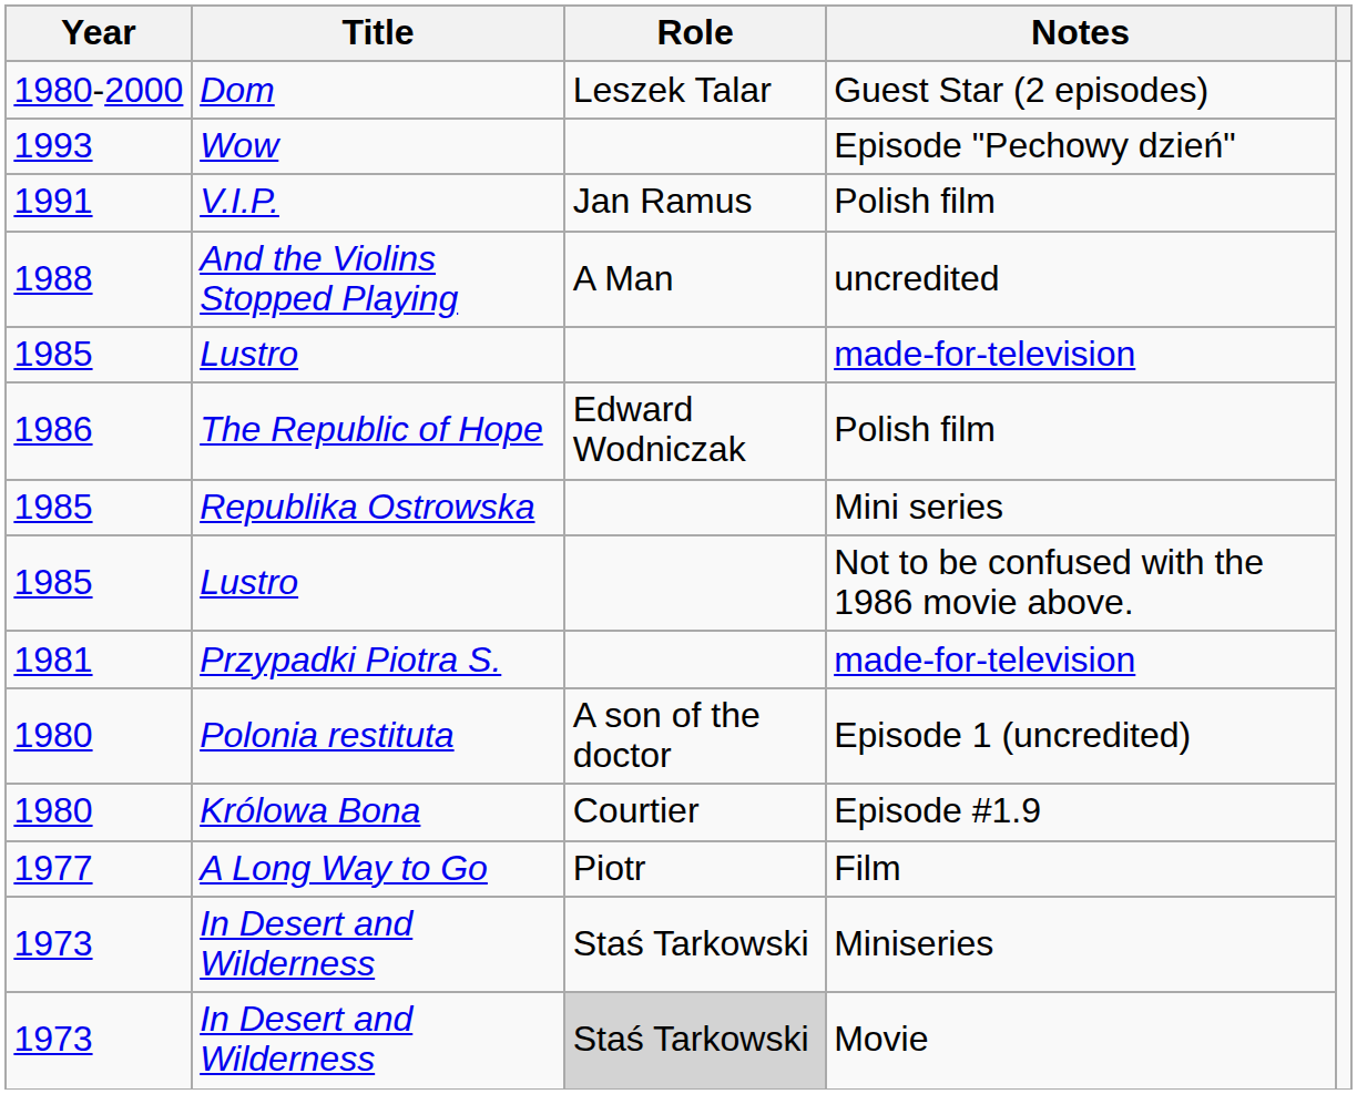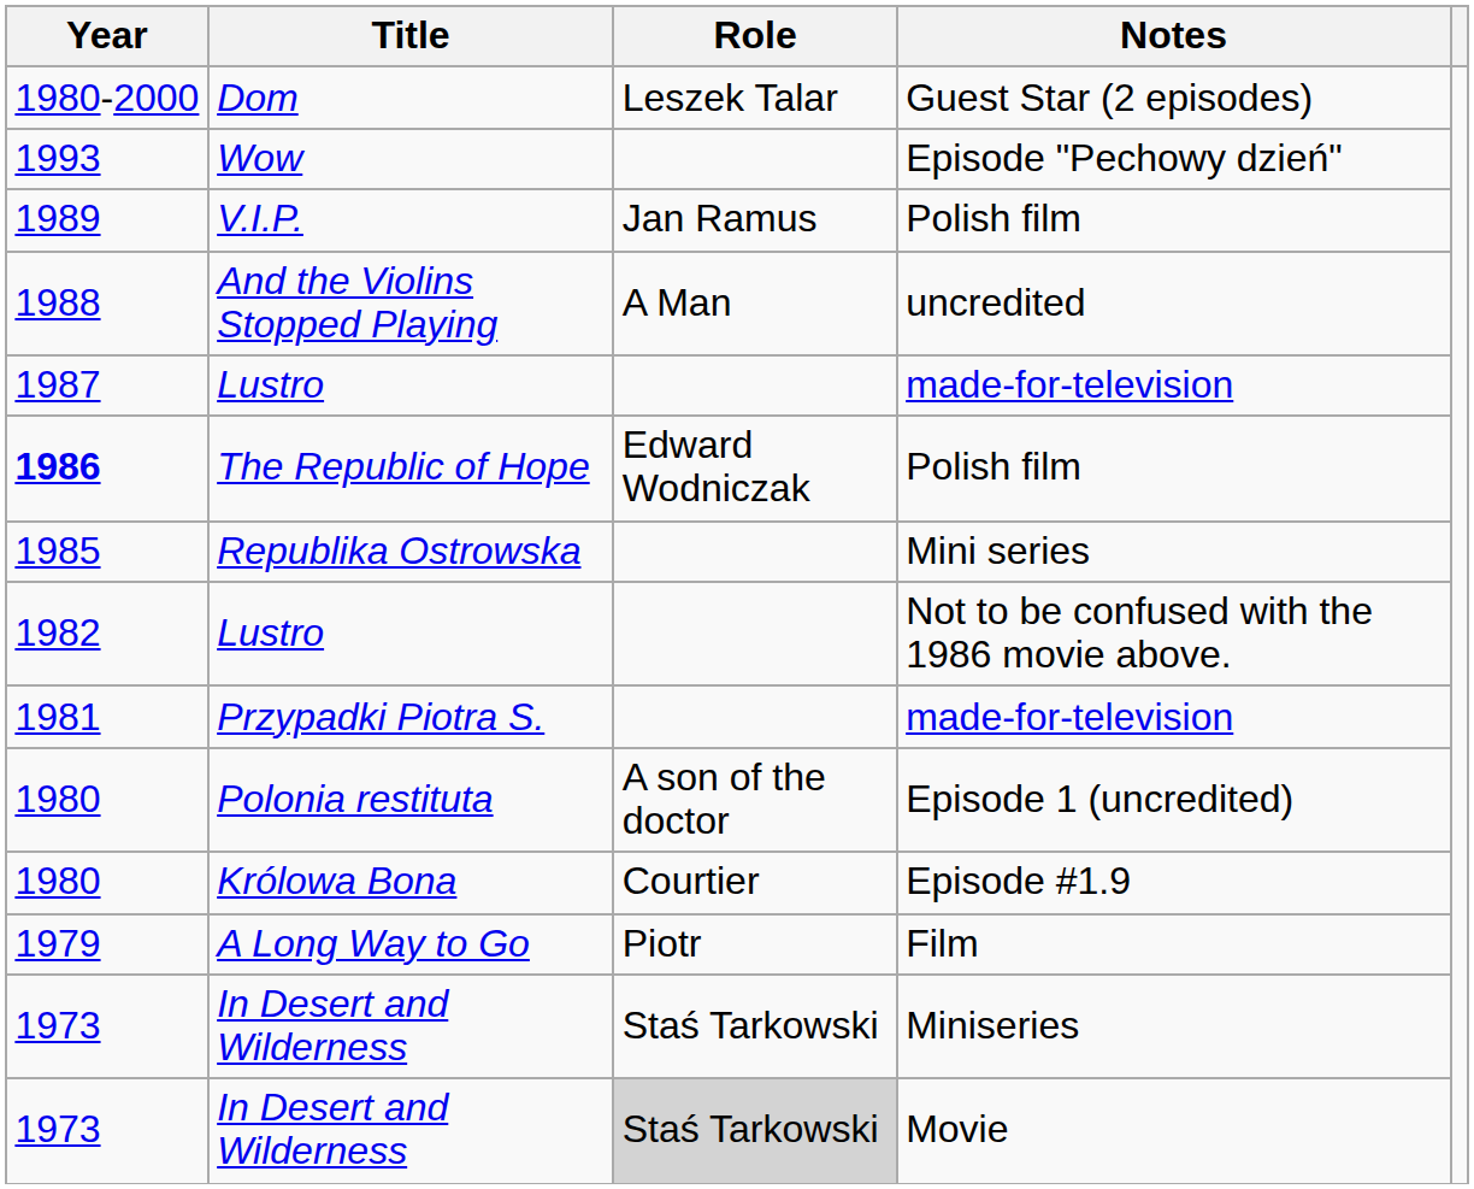V.I.P. | Year: 1991 -> 1989
Lustro / made-for-television | Year: 1985 -> 1987
The Republic of Hope | Year: normal -> bold
Lustro / Not to be confused with the 1986 movie above. | Year: 1985 -> 1982
A Long Way to Go | Year: 1977 -> 1979
